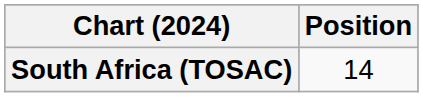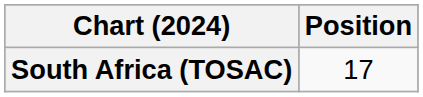South Africa (TOSAC) | Position: 14 -> 17
